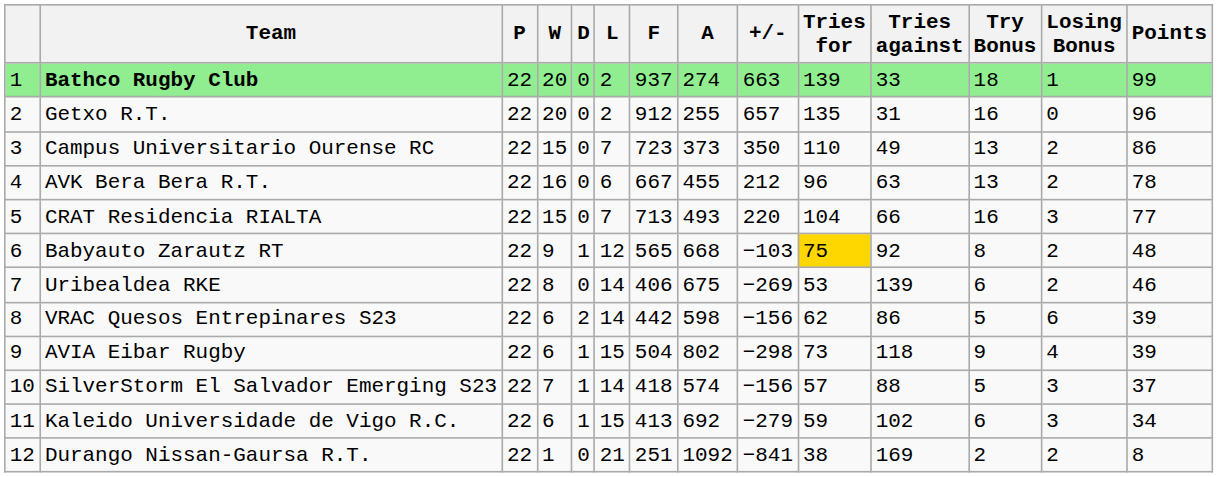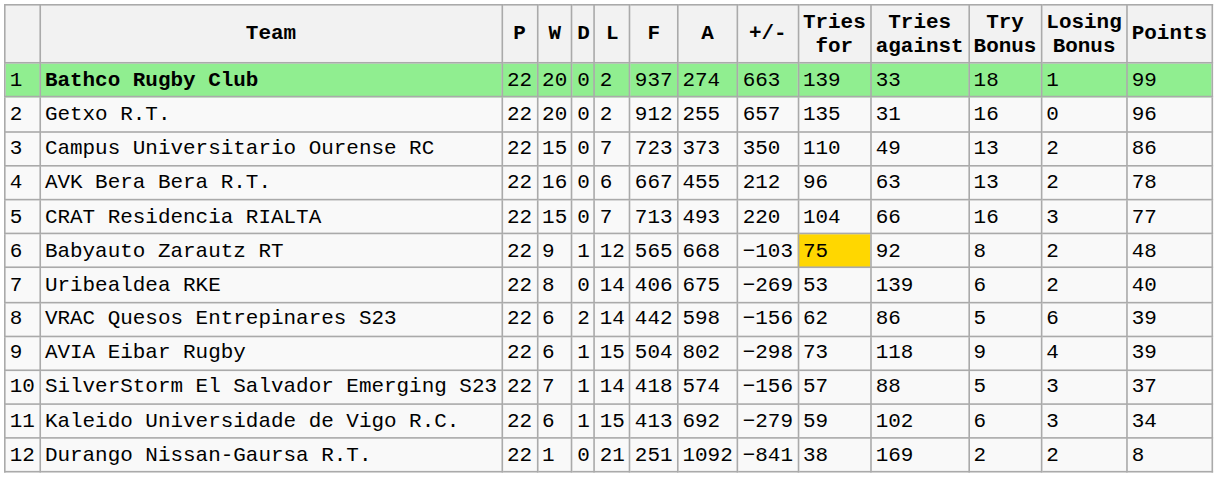Uribealdea RKE | Points: 46 -> 40
